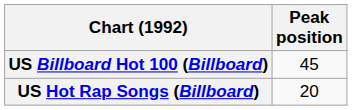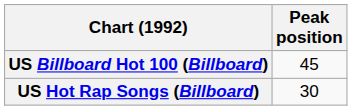US Hot Rap Songs (Billboard) | Peak position: 20 -> 30
